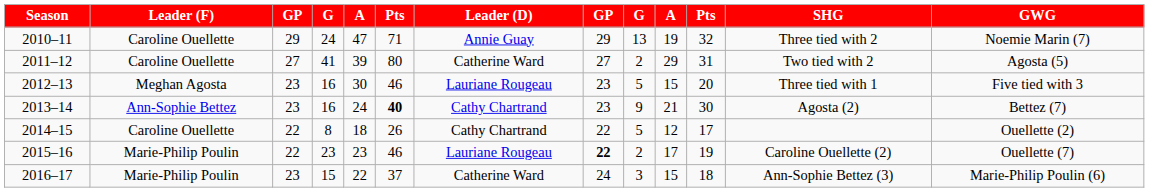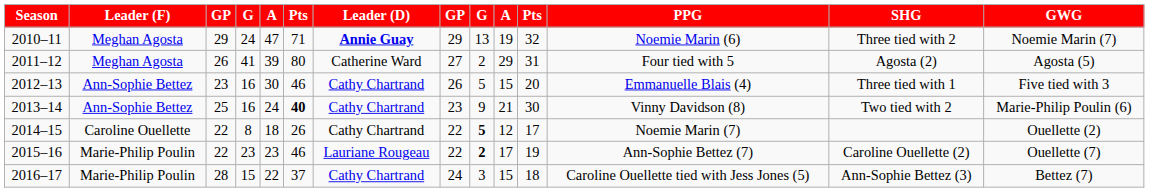+ column: PPG | Noemie Marin (6) | Four tied with 5 | Emmanuelle Blais (4) | Vinny Davidson (8) | Noemie Marin (7) | Ann-Sophie Bettez (7) | Caroline Ouellette tied with Jess Jones (5)
2010–11 | Leader (F): Caroline Ouellette -> Meghan Agosta
2010–11 | Leader (D): normal -> bold
2011–12 | Leader (F): Caroline Ouellette -> Meghan Agosta
2011–12 | column 3: 27 -> 26
2011–12 | SHG: Two tied with 2 -> Agosta (2)
2012–13 | Leader (F): Meghan Agosta -> Ann-Sophie Bettez
2012–13 | Leader (D): Lauriane Rougeau -> Cathy Chartrand
2012–13 | column 8: 23 -> 26
2013–14 | column 3: 23 -> 25
2013–14 | SHG: Agosta (2) -> Two tied with 2
2013–14 | GWG: Bettez (7) -> Marie-Philip Poulin (6)
2014–15 | column 9: normal -> bold
2015–16 | column 8: bold -> normal
2015–16 | column 9: normal -> bold
2016–17 | column 3: 23 -> 28
2016–17 | Leader (D): Catherine Ward -> Cathy Chartrand
2016–17 | GWG: Marie-Philip Poulin (6) -> Bettez (7)
